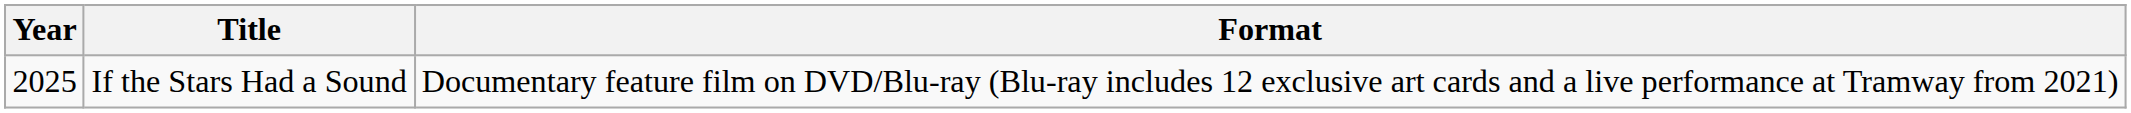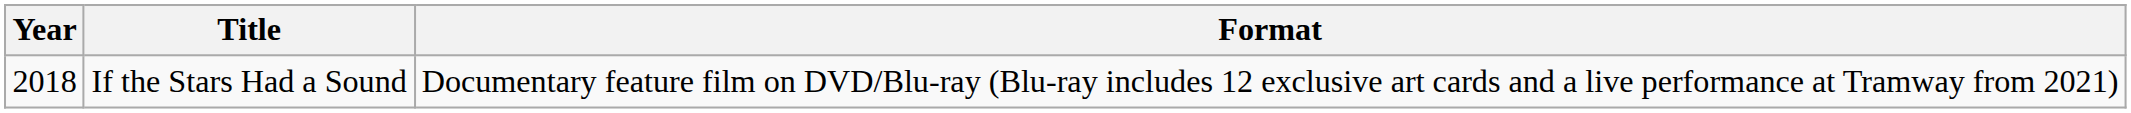If the Stars Had a Sound | Year: 2025 -> 2018
